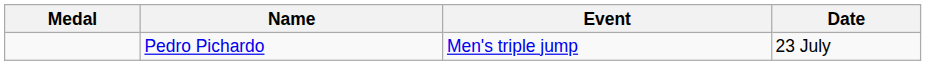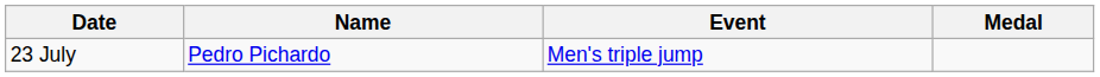columns swapped: Medal <-> Date
